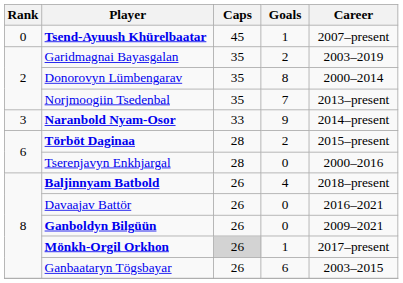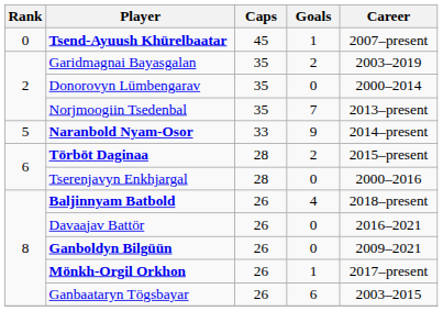Donorovyn Lümbengarav | Goals: 8 -> 0
Naranbold Nyam-Osor | Rank: 3 -> 5
Mönkh-Orgil Orkhon | Caps: lightgrey background -> no background
